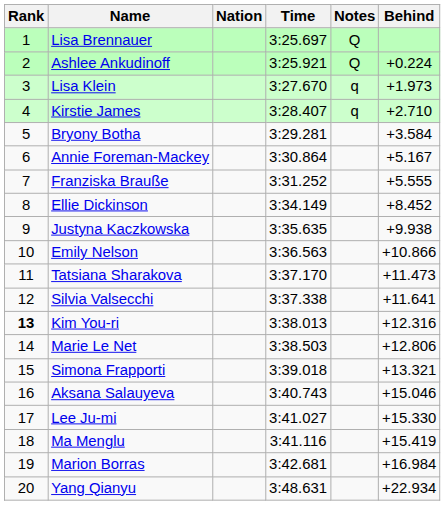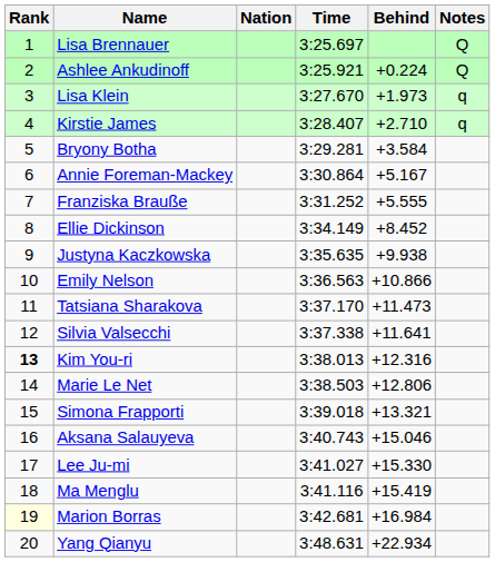columns swapped: Behind <-> Notes
Marion Borras | Rank: no background -> lightyellow background
